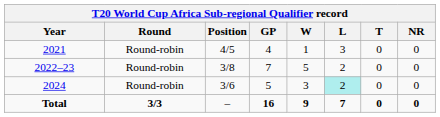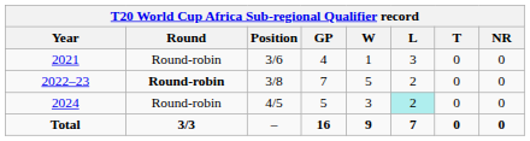2021 | Position: 4/5 -> 3/6
2022–23 | Round: normal -> bold
2024 | Position: 3/6 -> 4/5
